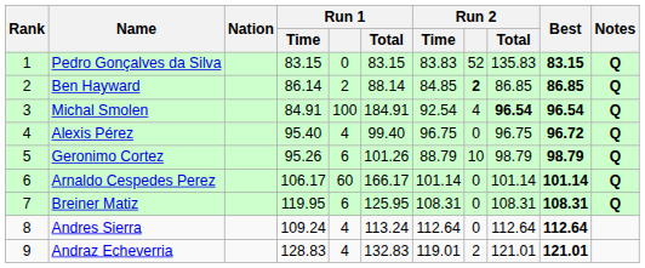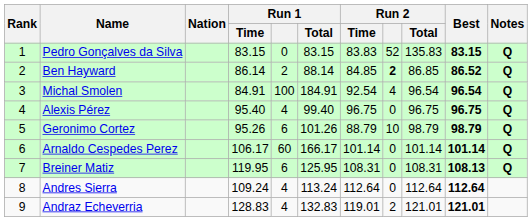Ben Hayward | Best: 86.85 -> 86.52
Michal Smolen | Run 2 / Total: bold -> normal
Alexis Pérez | Best: 96.72 -> 96.75
Breiner Matiz | Best: 108.31 -> 108.13
